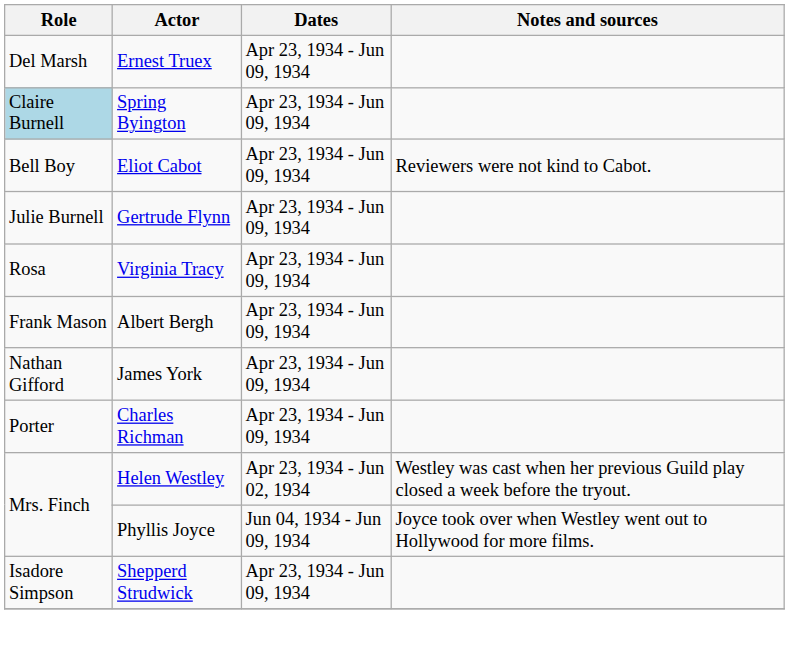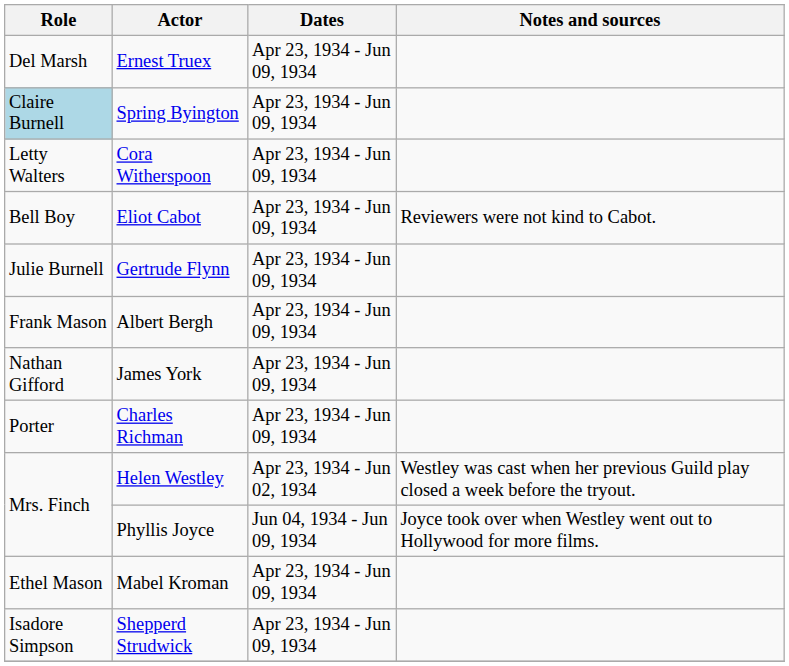+ row: Letty Walters | Cora Witherspoon | Apr 23, 1934 - Jun 09, 1934
- row: Rosa | Virginia Tracy | Apr 23, 1934 - Jun 09, 1934
+ row: Ethel Mason | Mabel Kroman | Apr 23, 1934 - Jun 09, 1934
